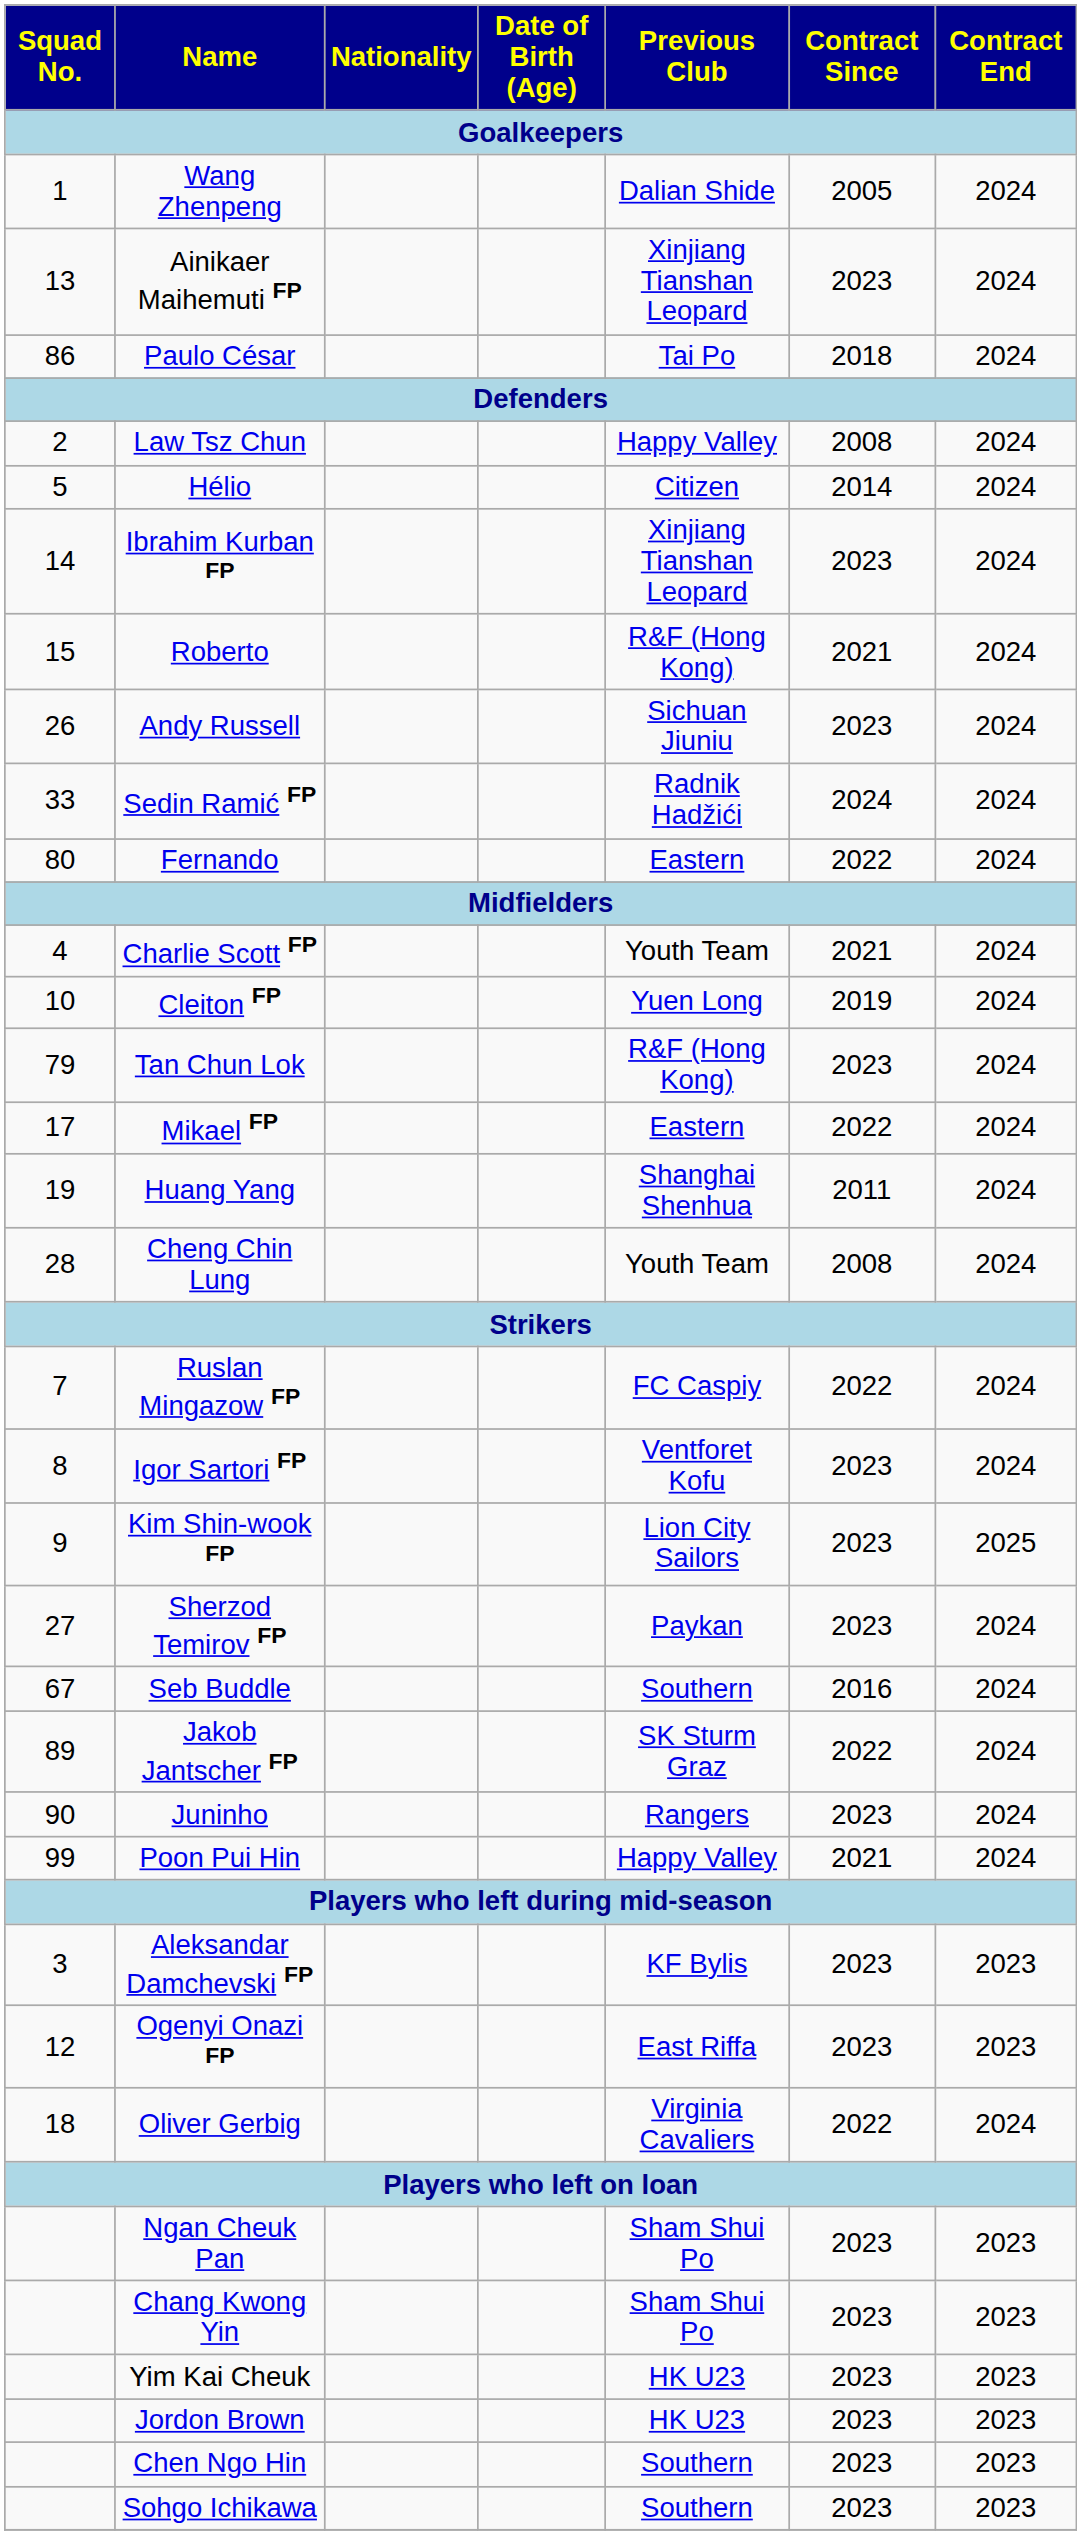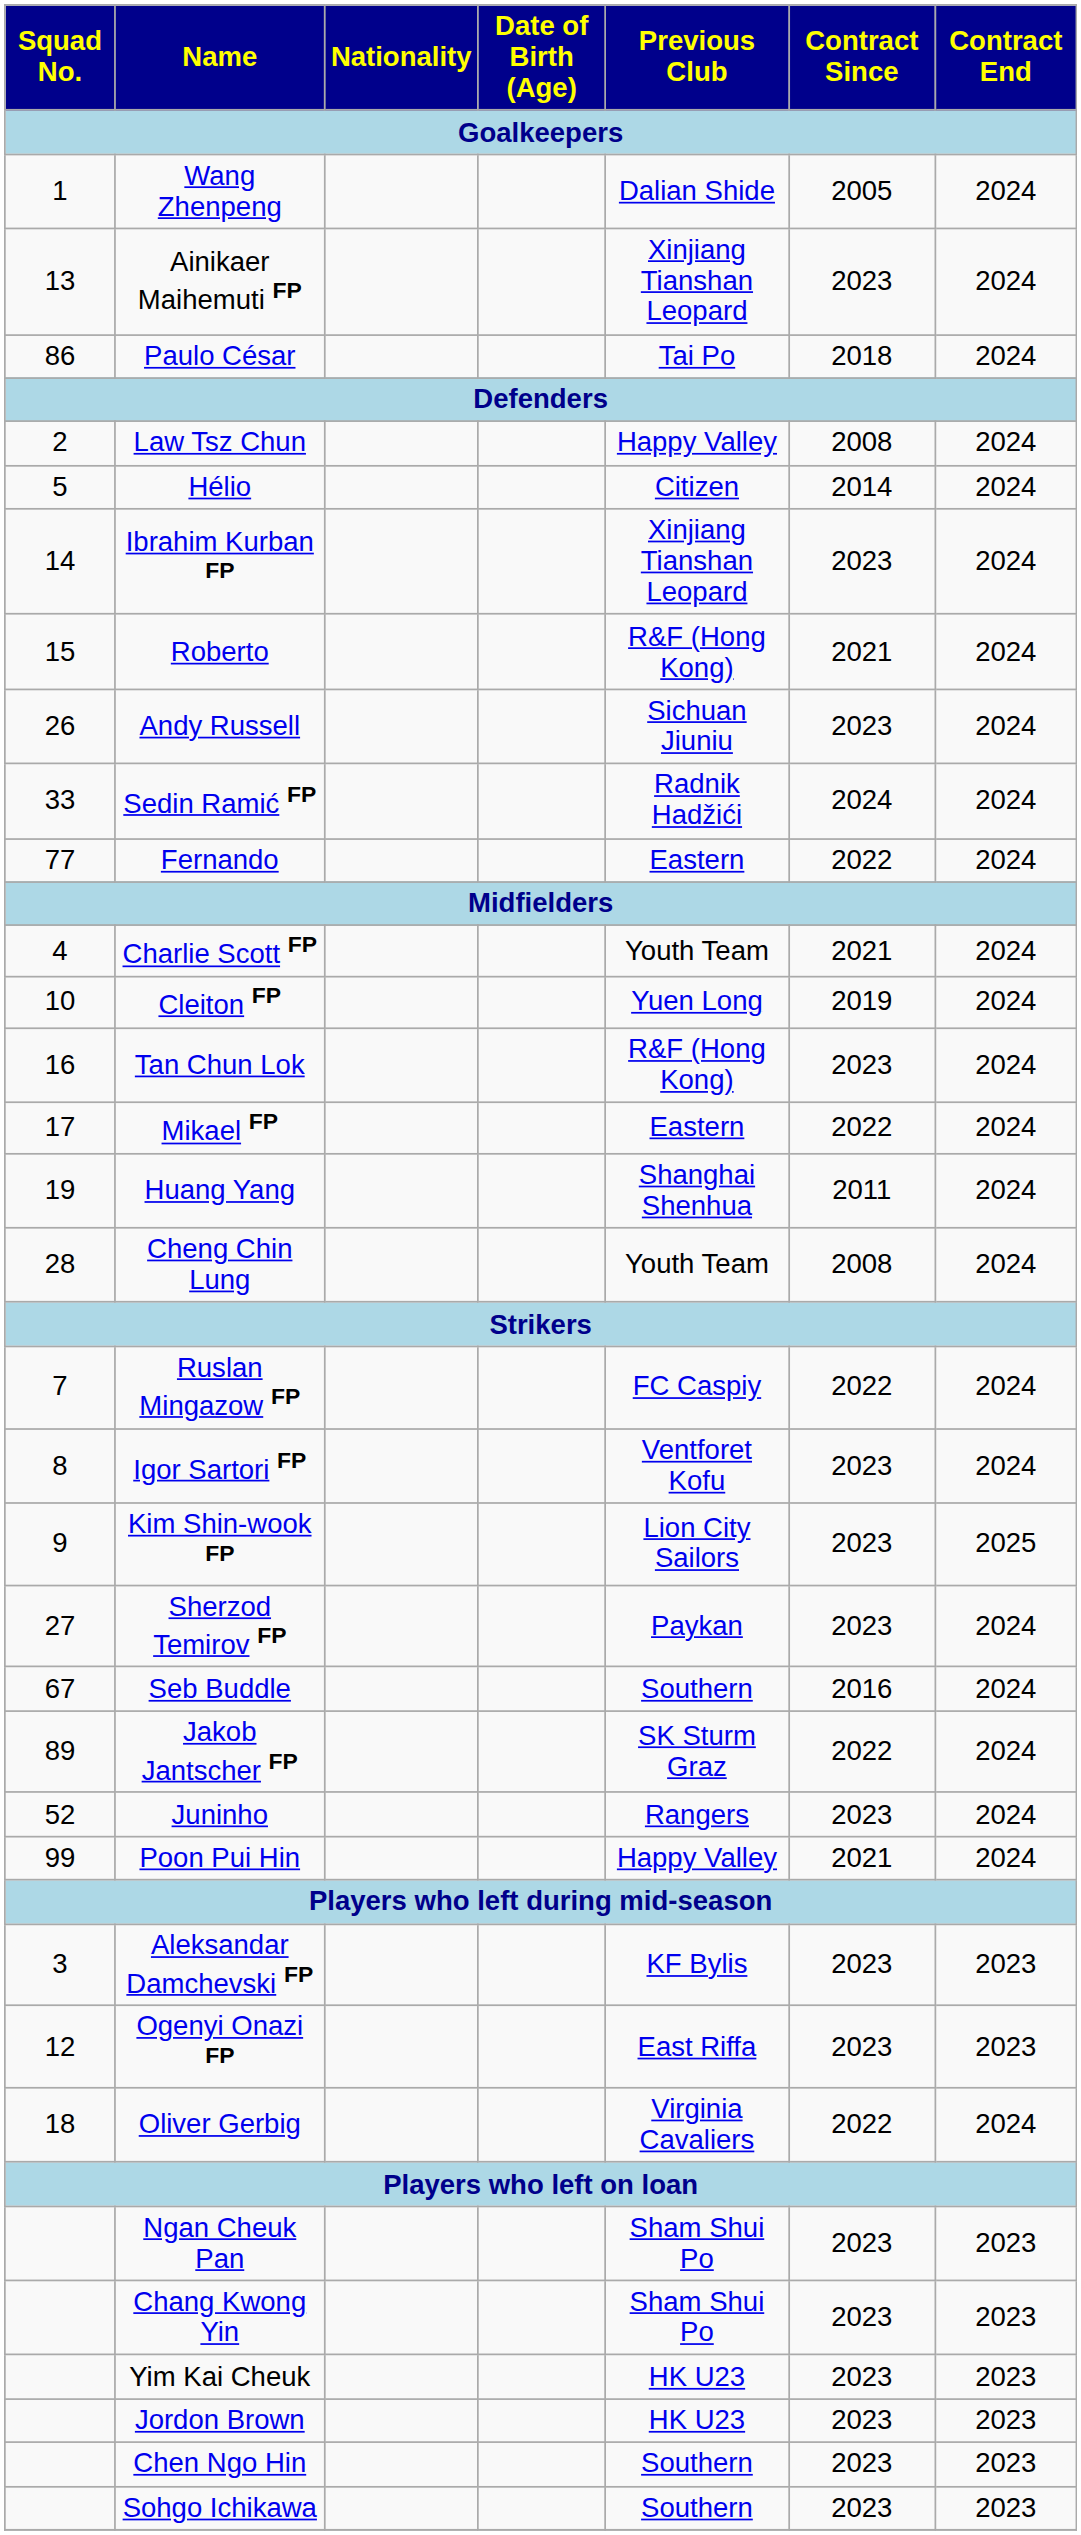Fernando | Squad No.: 80 -> 77
Tan Chun Lok | Squad No.: 79 -> 16
Juninho | Squad No.: 90 -> 52
